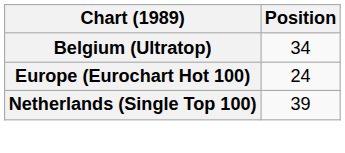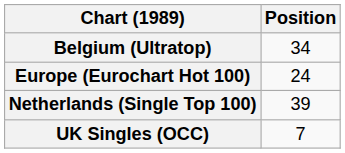+ row: UK Singles (OCC) | 7
